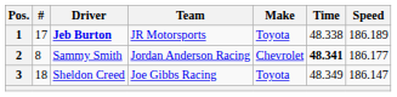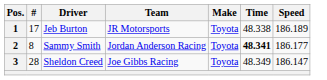1 | Driver: bold -> normal
2 | Make: Chevrolet -> Toyota
3 | #: 18 -> 28
